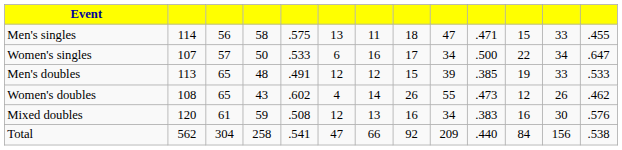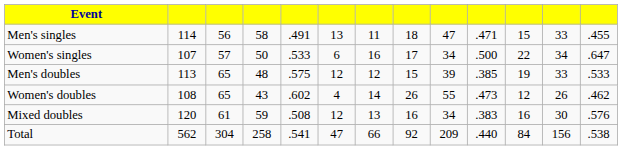Men's singles | column 5: .575 -> .491
Men's doubles | column 5: .491 -> .575
